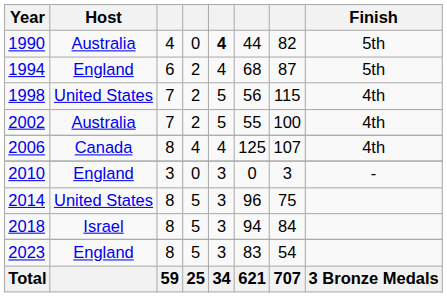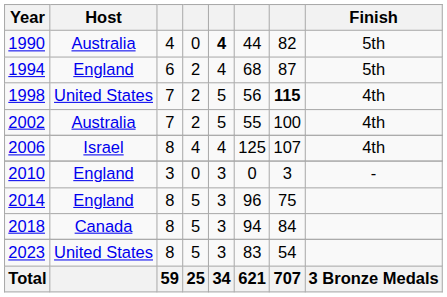1998 | column 7: normal -> bold
2006 | Host: Canada -> Israel
2014 | Host: United States -> England
2018 | Host: Israel -> Canada
2023 | Host: England -> United States
